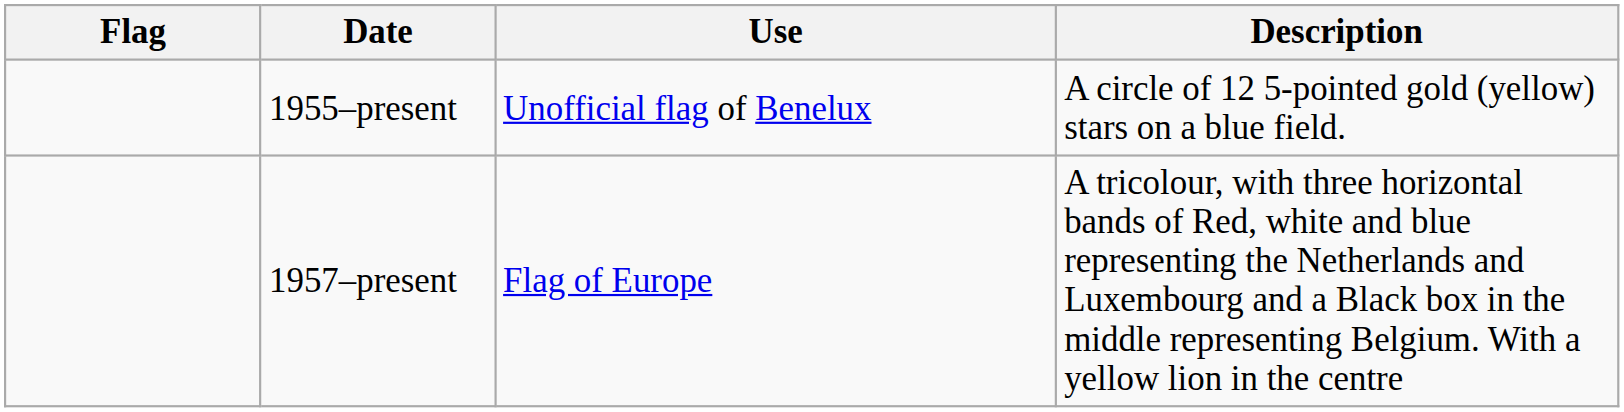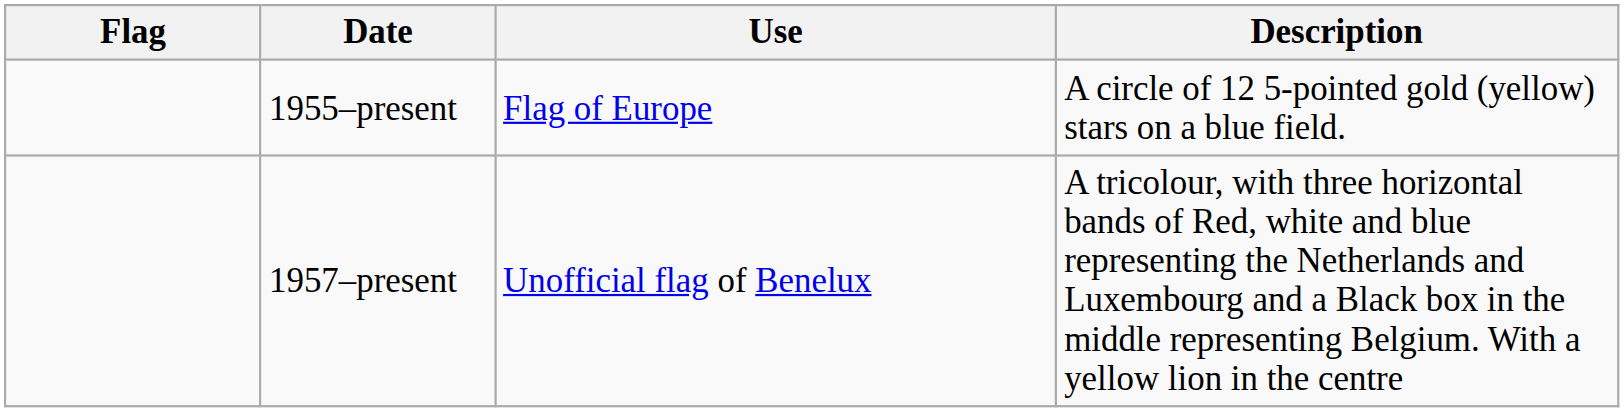1955–present | Use: Unofficial flag of Benelux -> Flag of Europe
1957–present | Use: Flag of Europe -> Unofficial flag of Benelux
